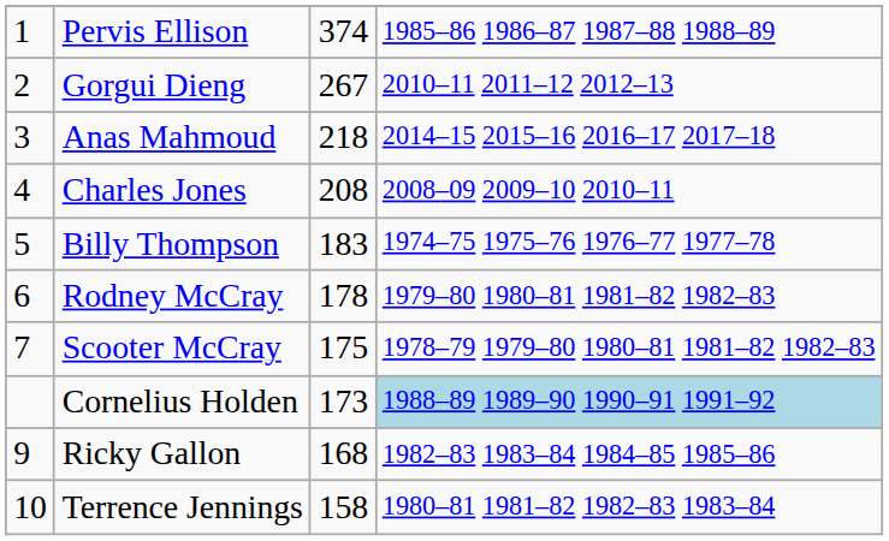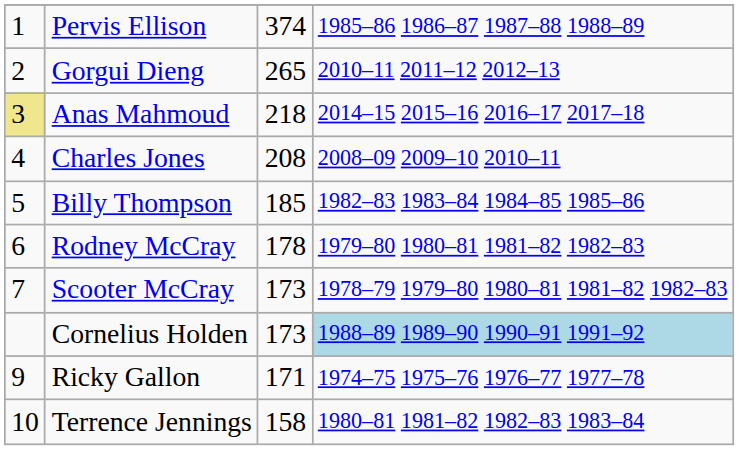Gorgui Dieng | column 3: 267 -> 265
Anas Mahmoud | column 1: no background -> khaki background
Billy Thompson | column 3: 183 -> 185
Billy Thompson | column 4: 1974–75 1975–76 1976–77 1977–78 -> 1982–83 1983–84 1984–85 1985–86
Scooter McCray | column 3: 175 -> 173
Ricky Gallon | column 3: 168 -> 171
Ricky Gallon | column 4: 1982–83 1983–84 1984–85 1985–86 -> 1974–75 1975–76 1976–77 1977–78
